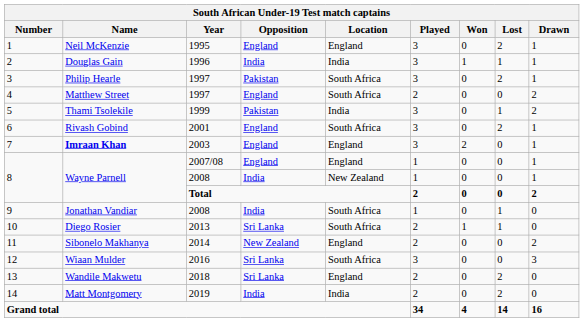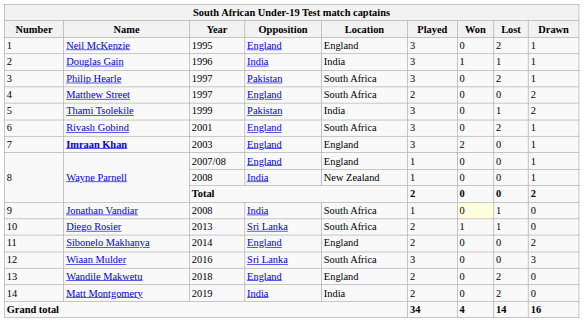9 | Won: no background -> lightyellow background
11 | Opposition: New Zealand -> England
13 | Opposition: Sri Lanka -> England
